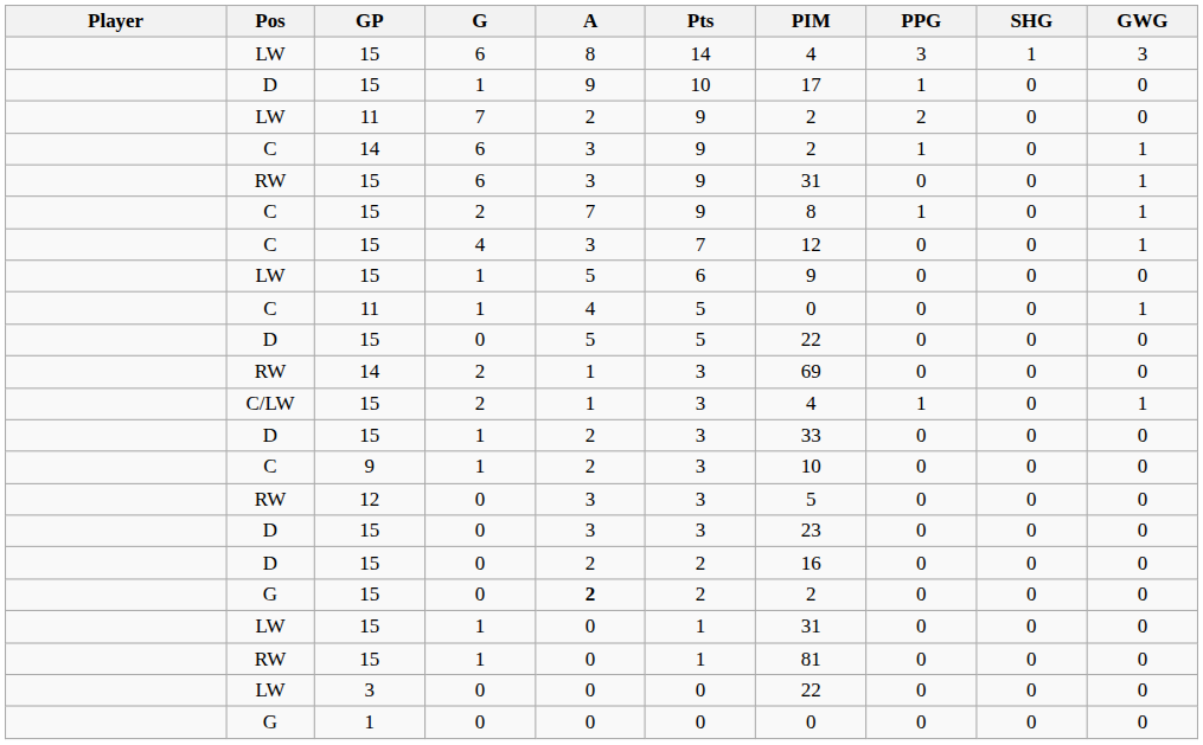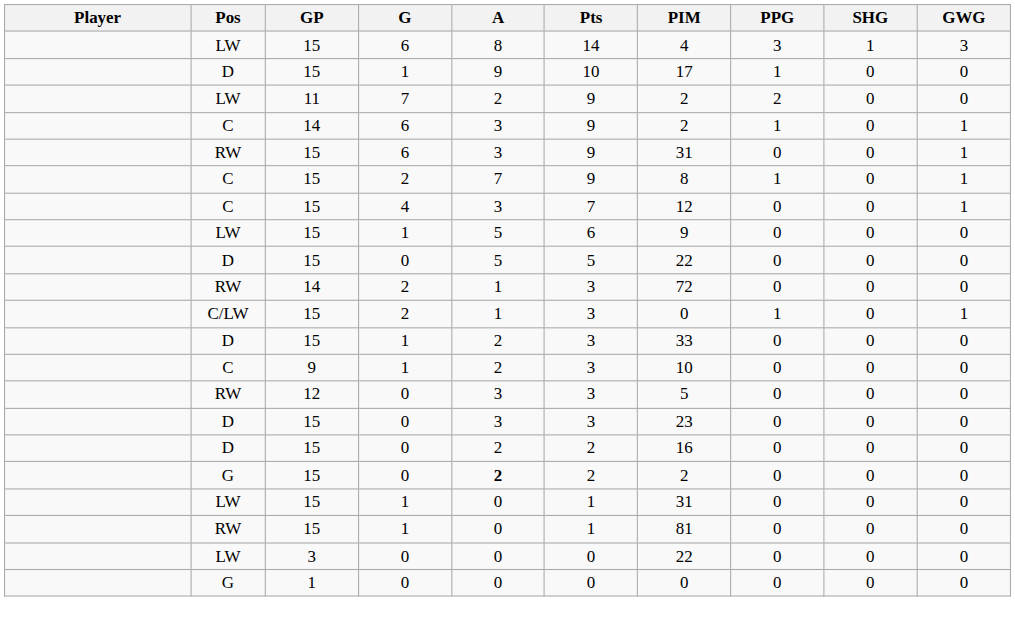- row: C | 11 | 1 | 4 | 5 | 0 | 0 | 0 | 1
RW / 14 | PIM: 69 -> 72
C/LW / 15 | PIM: 4 -> 0
